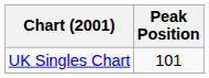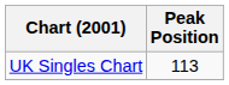UK Singles Chart | Peak Position: 101 -> 113
